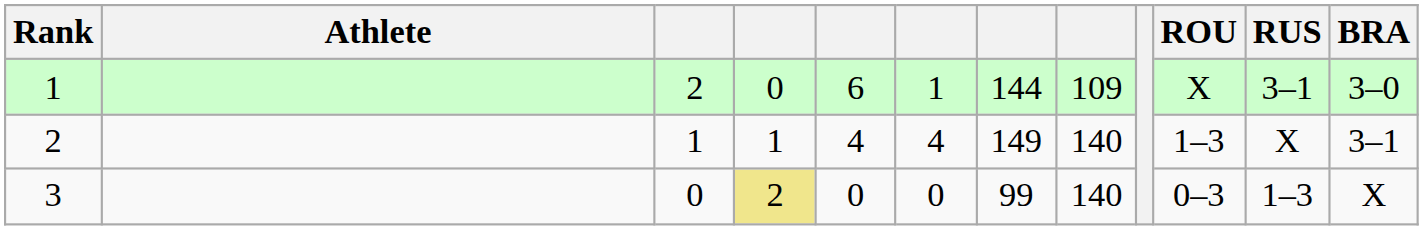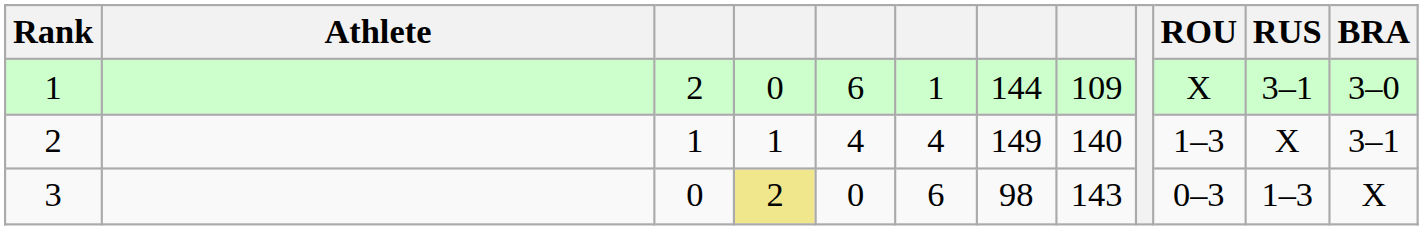3 | column 6: 0 -> 6
3 | column 7: 99 -> 98
3 | column 8: 140 -> 143
